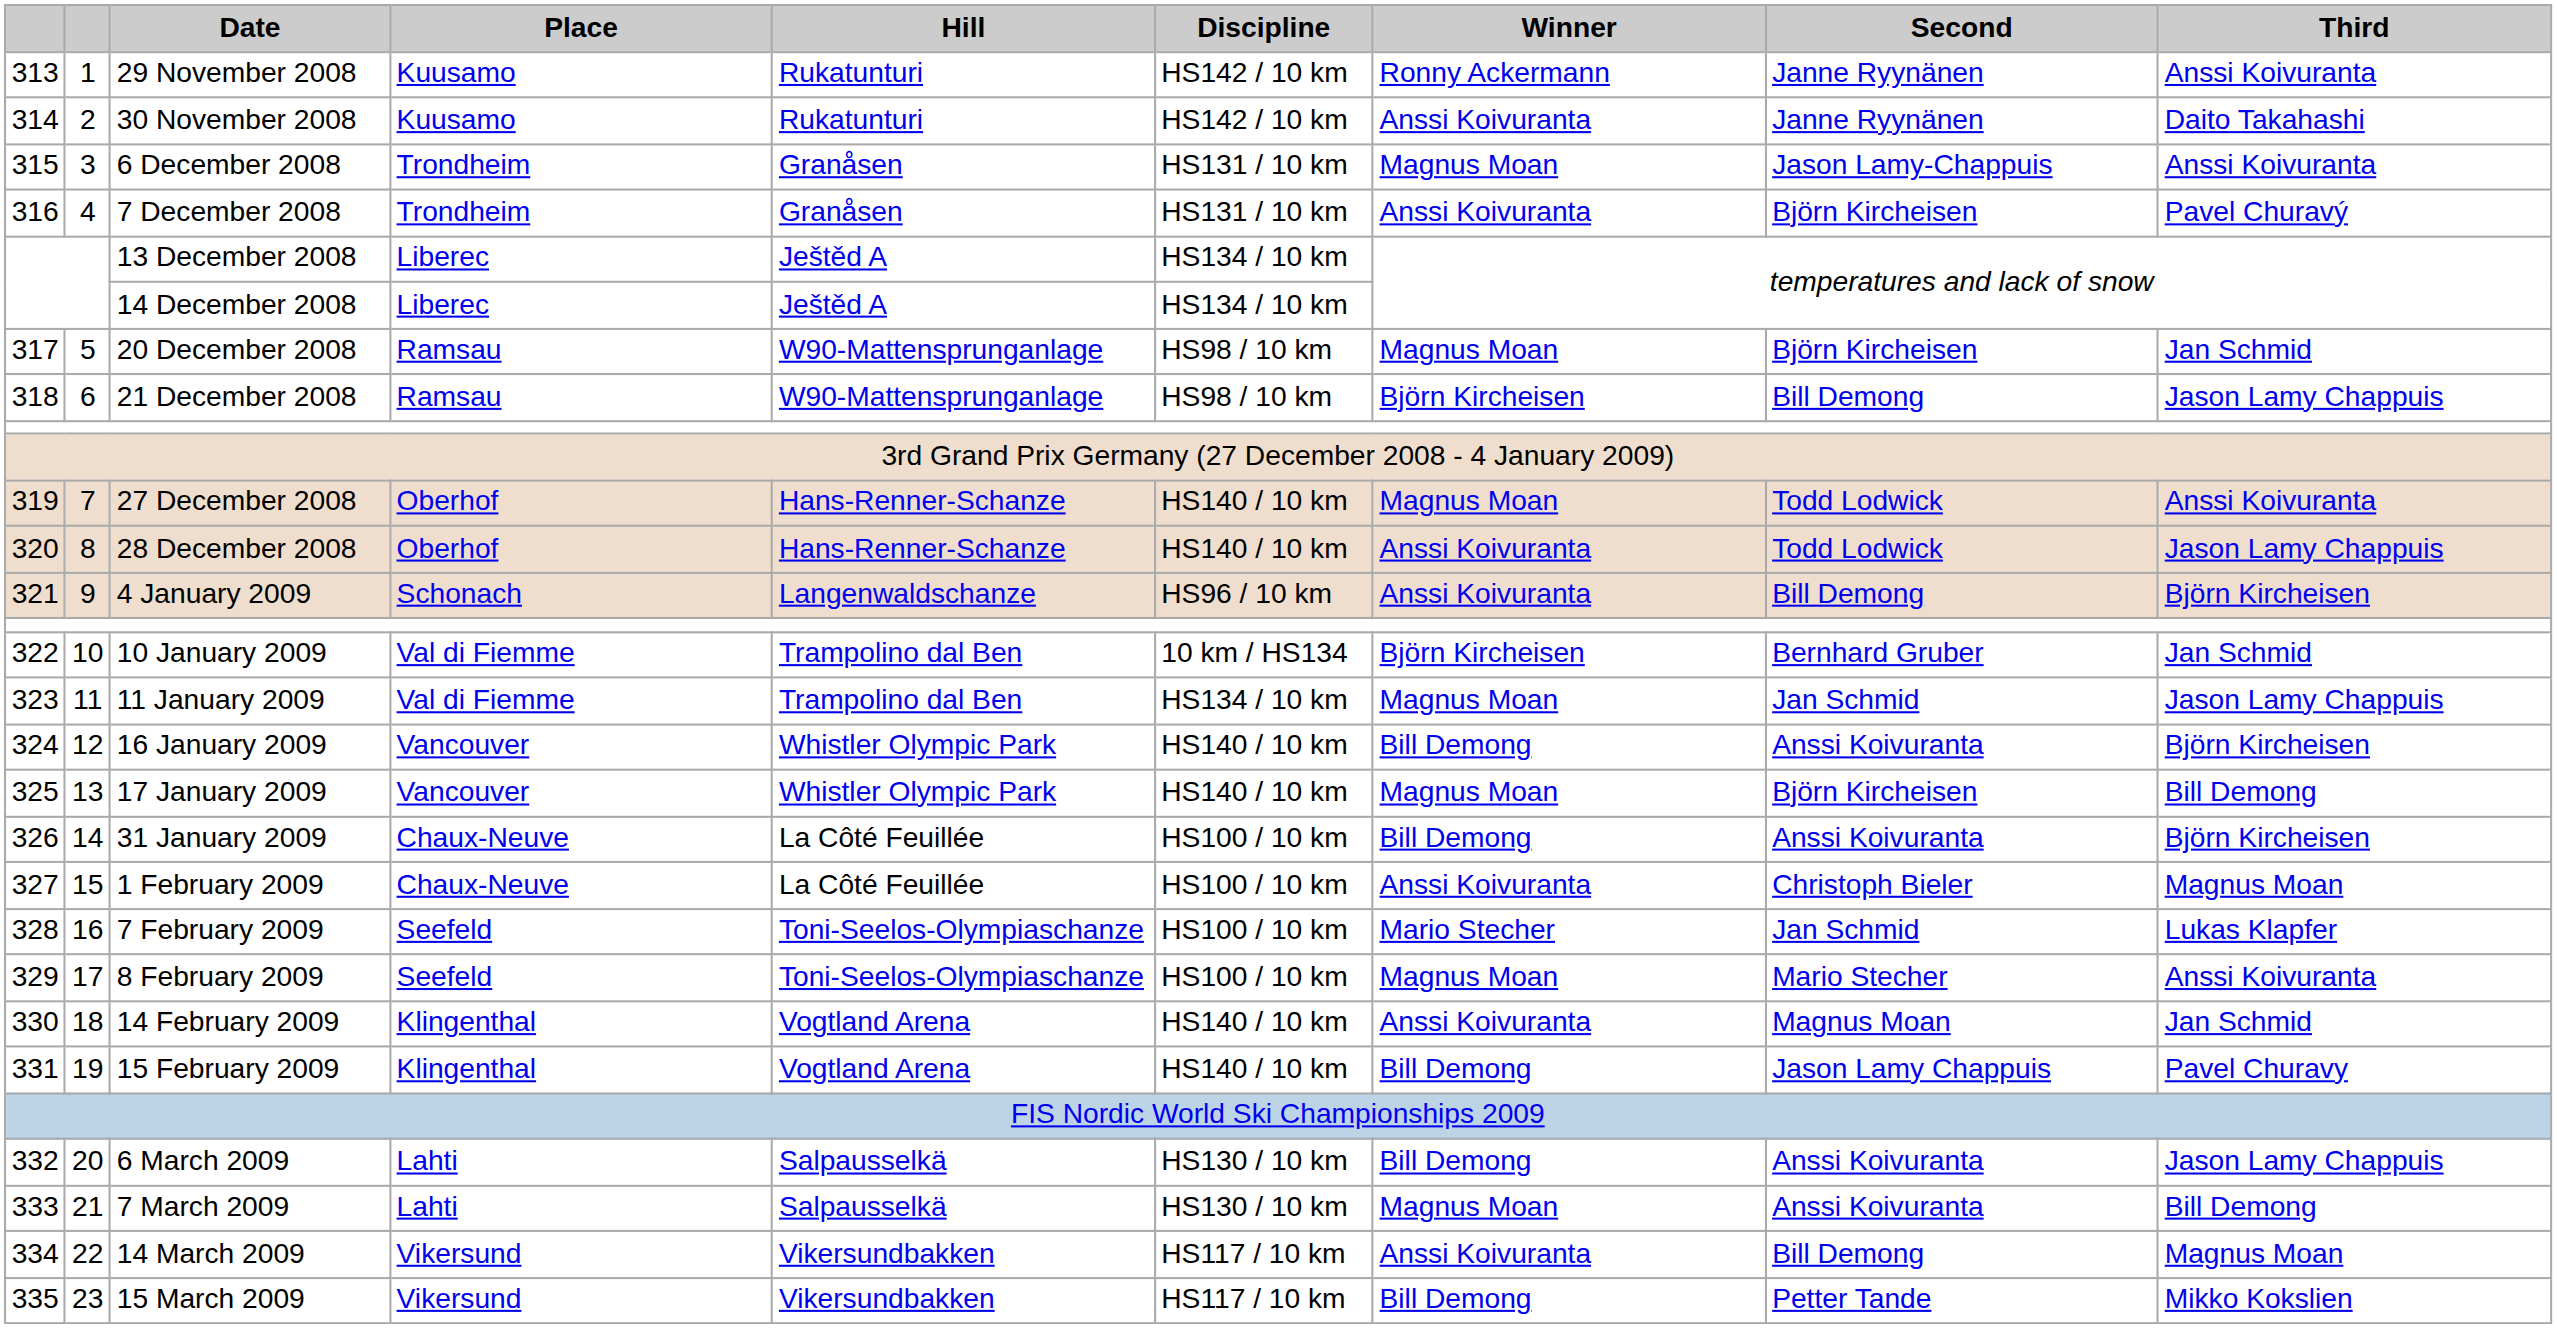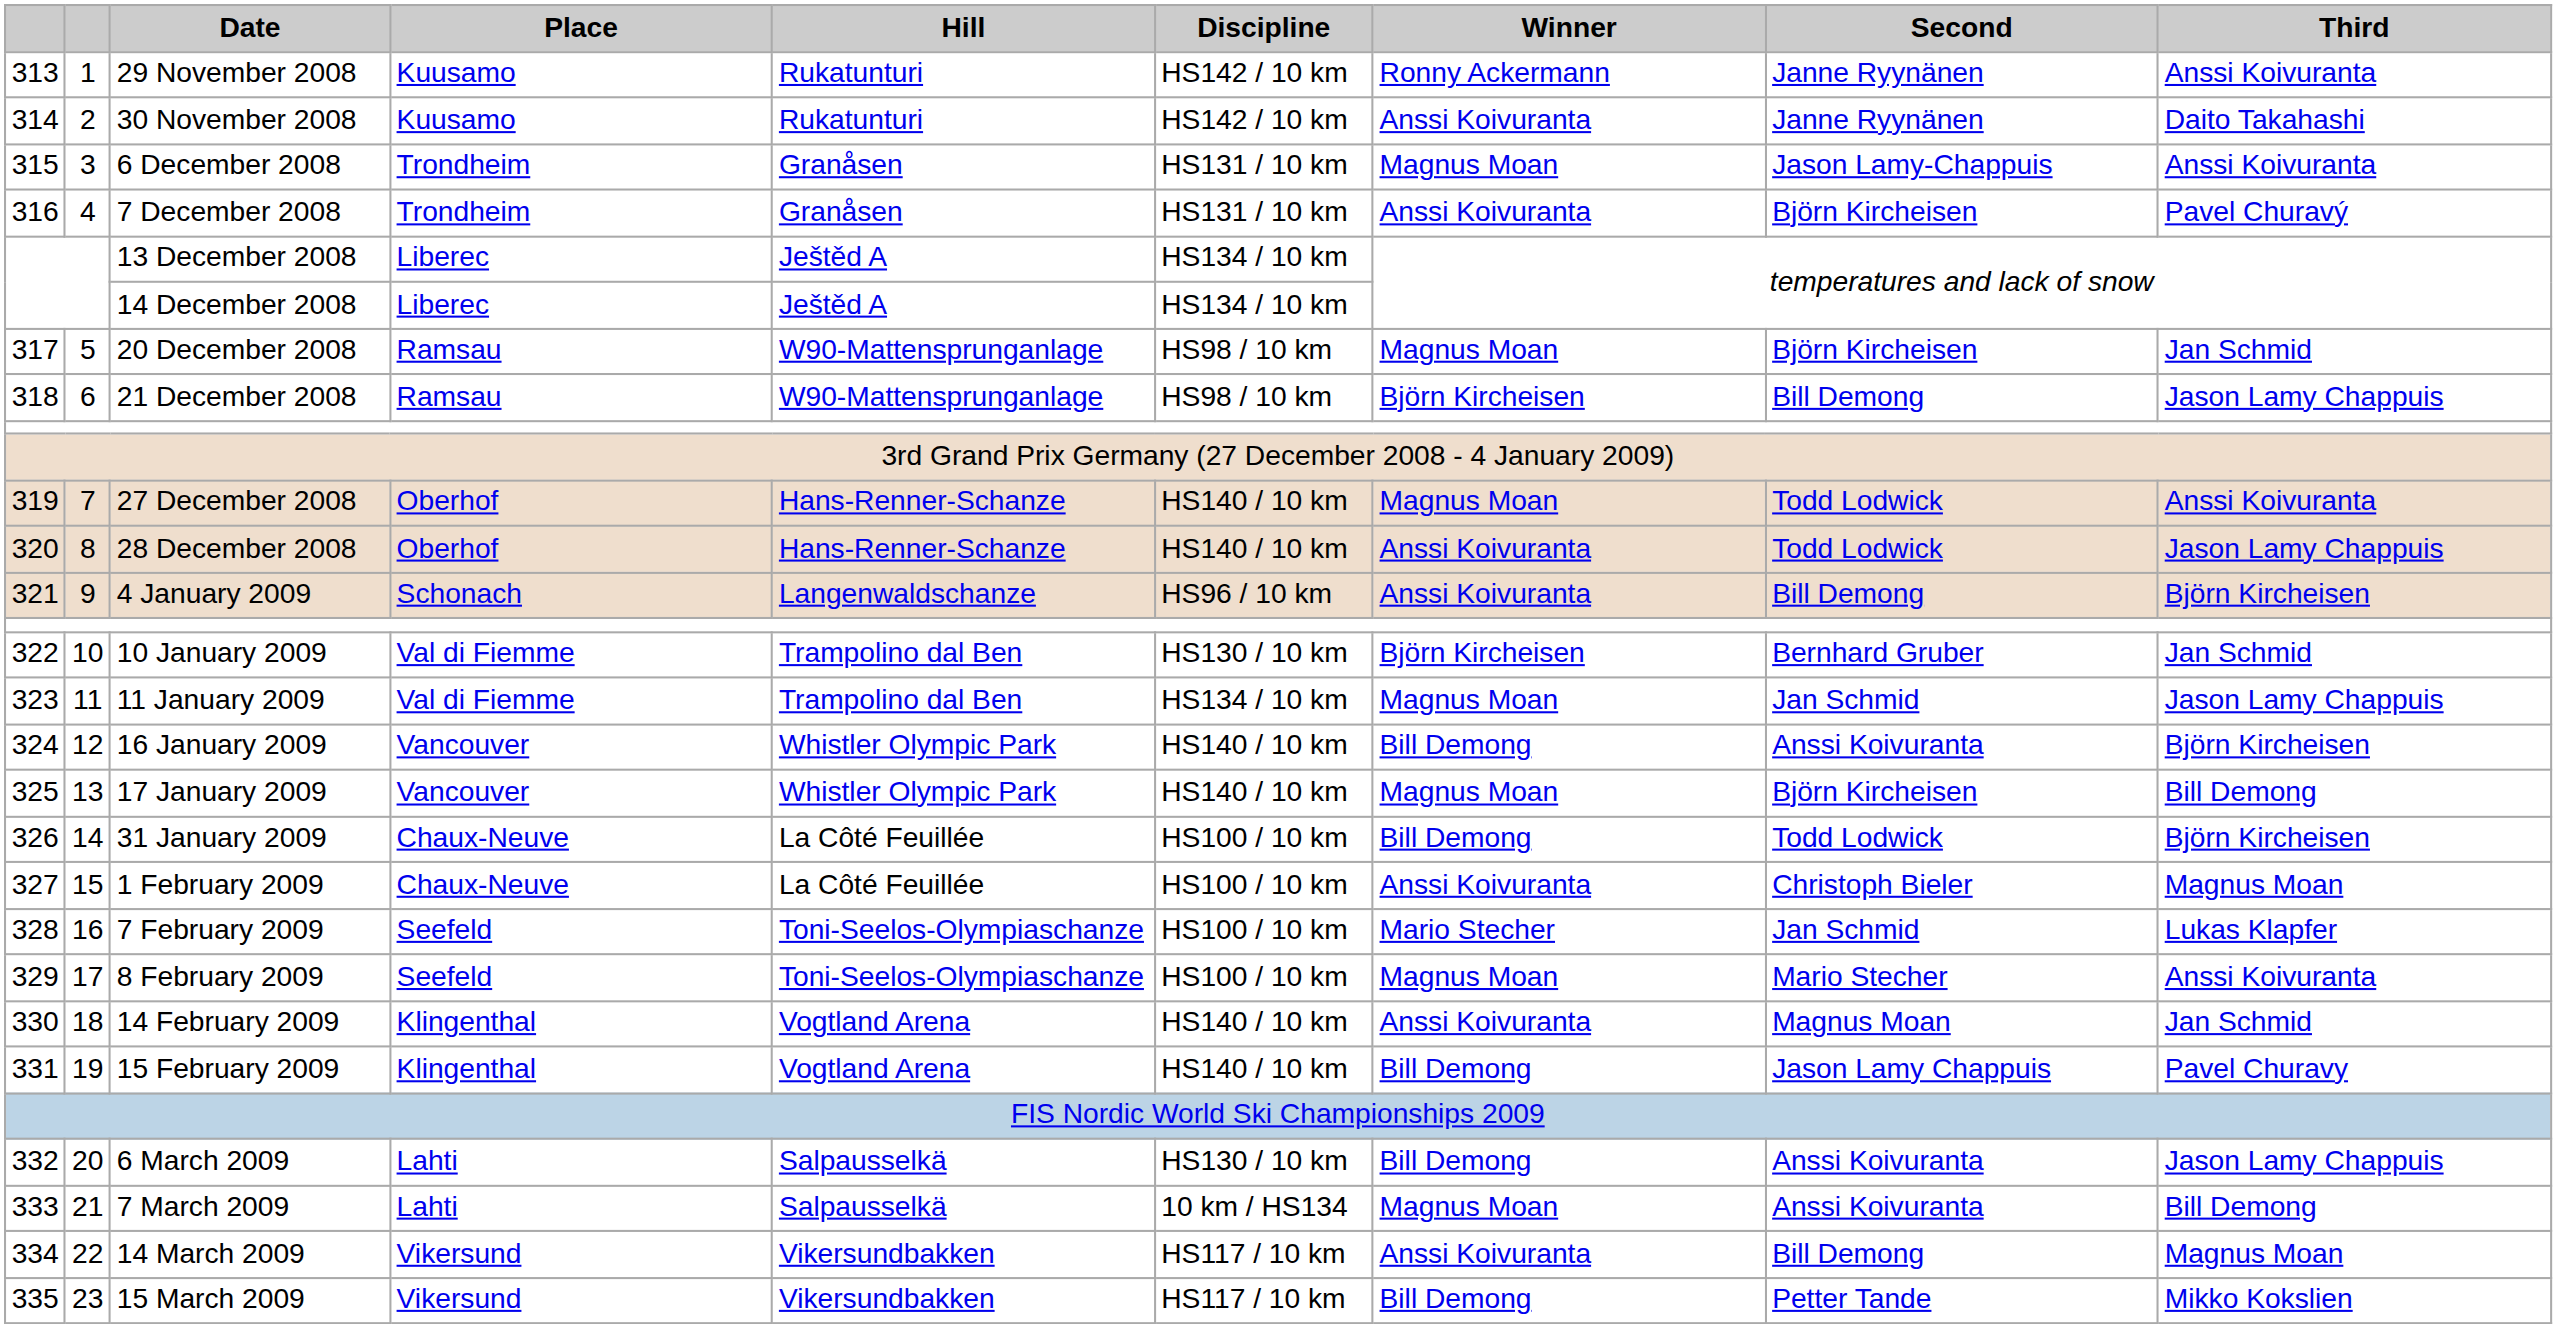10 January 2009 | Discipline: 10 km / HS134 -> HS130 / 10 km
31 January 2009 | Second: Anssi Koivuranta -> Todd Lodwick
7 March 2009 | Discipline: HS130 / 10 km -> 10 km / HS134
